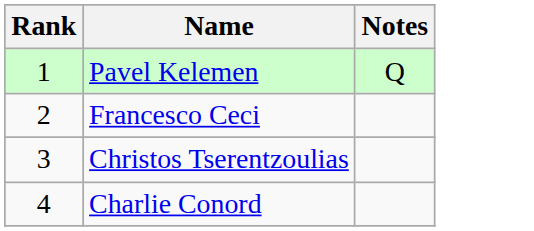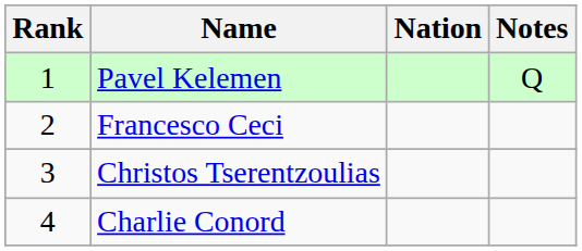+ column: Nation
